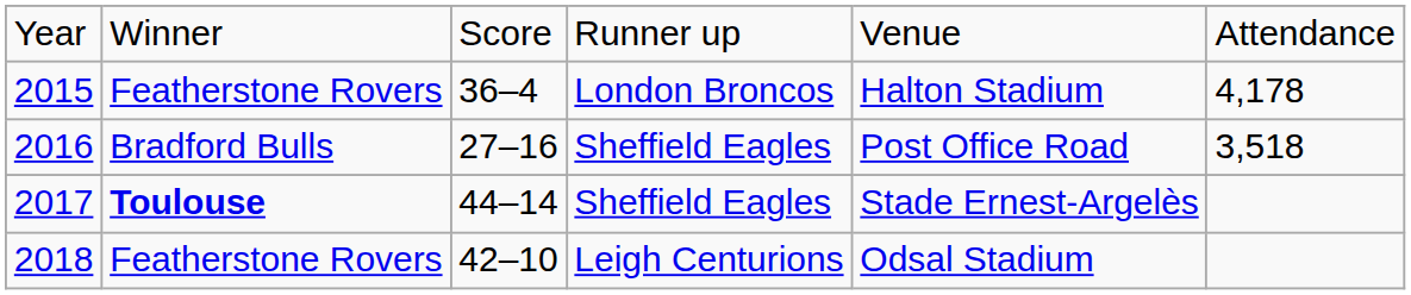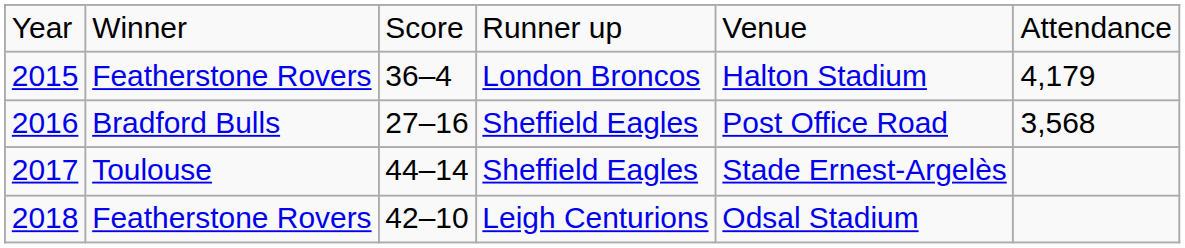2015 | column 6: 4,178 -> 4,179
2016 | column 6: 3,518 -> 3,568
2017 | column 2: bold -> normal
